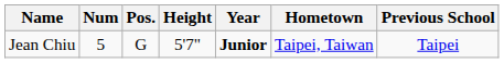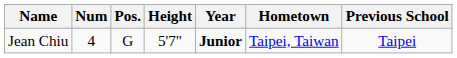Jean Chiu | Num: 5 -> 4
